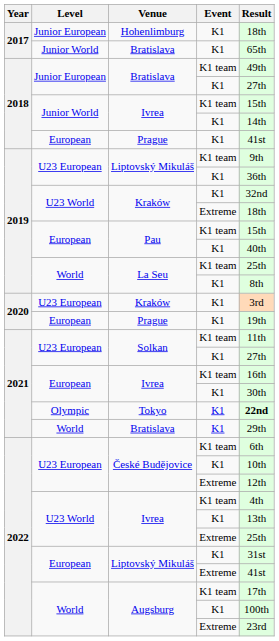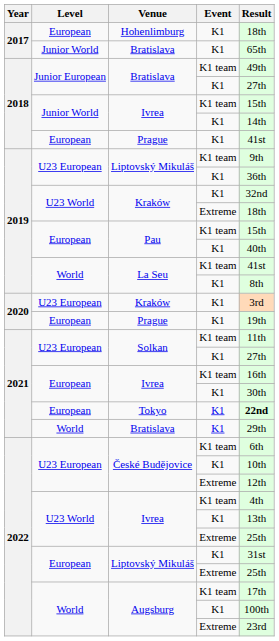Hohenlimburg | Level: Junior European -> European
La Seu / K1 team | Result: 25th -> 41st
Tokyo | Level: Olympic -> European
Liptovský Mikuláš / Extreme | Result: 41st -> 25th
